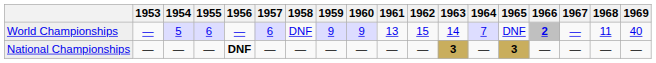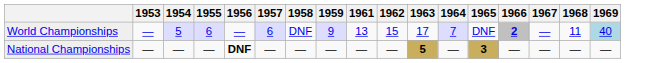- column: 1960 | 9 | —
World Championships | 1963: 14 -> 17
World Championships | 1969: no background -> lightblue background
National Championships | 1963: 3 -> 5
